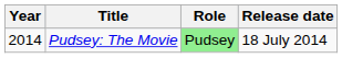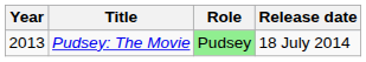Pudsey: The Movie | Year: 2014 -> 2013
